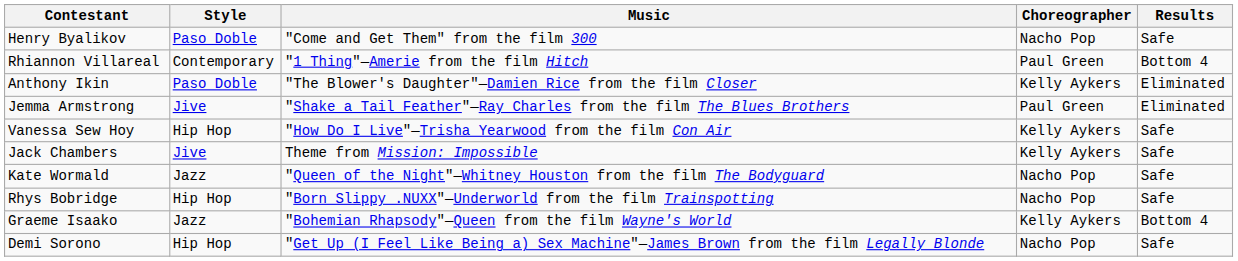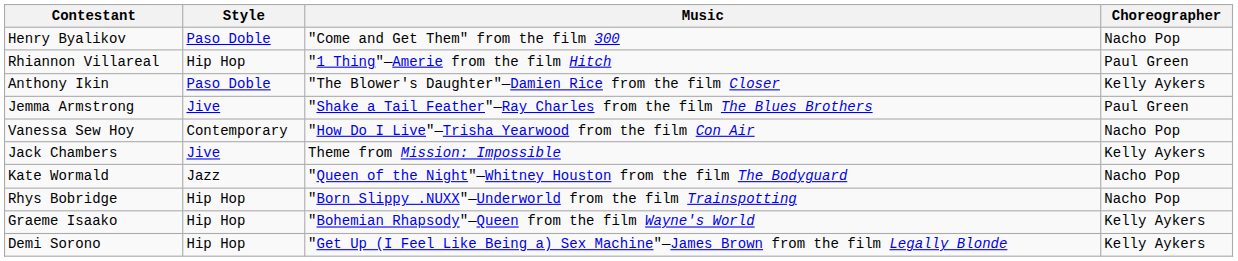- column: Results | Safe | Bottom 4 | Eliminated | Eliminated | Safe | Safe | Safe | Safe | Bottom 4 | Safe
Rhiannon Villareal | Style: Contemporary -> Hip Hop
Vanessa Sew Hoy | Style: Hip Hop -> Contemporary
Vanessa Sew Hoy | Choreographer: Kelly Aykers -> Nacho Pop
Graeme Isaako | Style: Jazz -> Hip Hop
Demi Sorono | Choreographer: Nacho Pop -> Kelly Aykers
